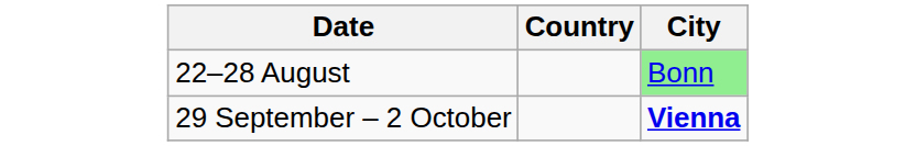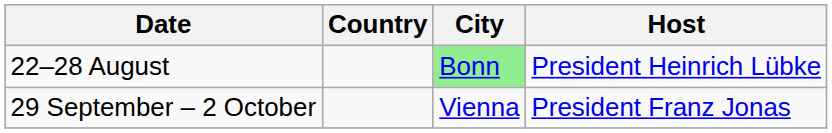+ column: Host | President Heinrich Lübke | President Franz Jonas
29 September – 2 October | City: bold -> normal
